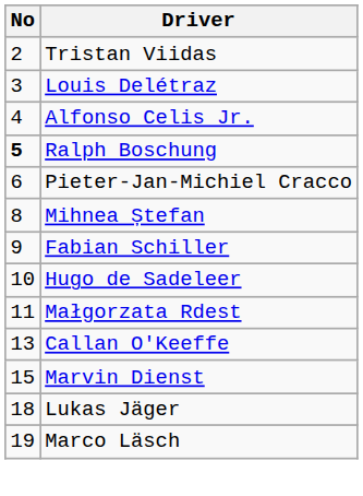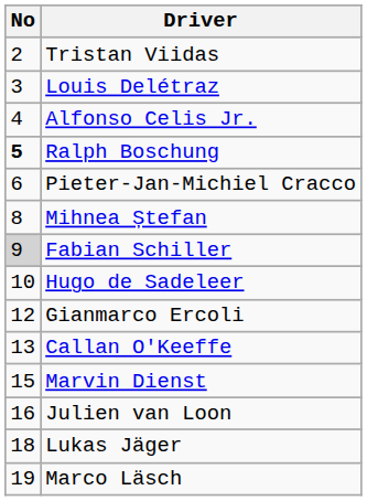Fabian Schiller | No: no background -> lightgrey background
- row: 11 | Małgorzata Rdest
+ row: 12 | Gianmarco Ercoli
+ row: 16 | Julien van Loon
